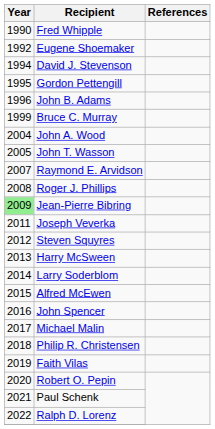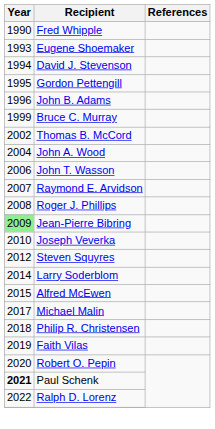Eugene Shoemaker | Year: 1992 -> 1993
+ row: 2002 | Thomas B. McCord
John T. Wasson | Year: 2005 -> 2006
Joseph Veverka | Year: 2011 -> 2010
- row: 2013 | Harry McSween
- row: 2016 | John Spencer
Paul Schenk | Year: normal -> bold
